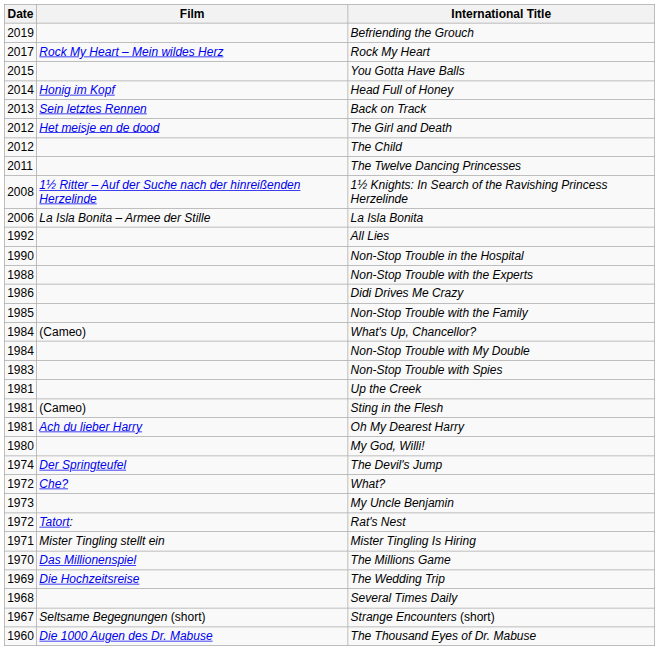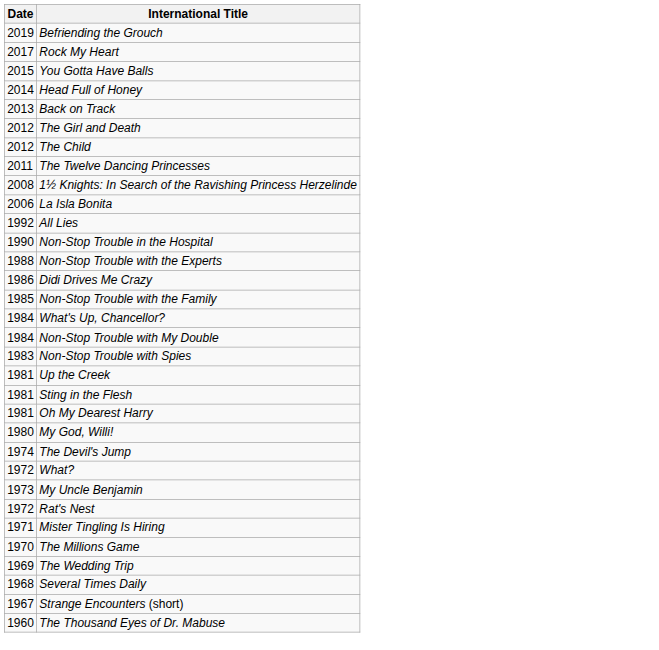- column: Film | Rock My Heart – Mein wildes Herz | Honig im Kopf | Sein letztes Rennen | Het meisje en de dood | 1½ Ritter – Auf der Suche nach der hinreißenden Herzelinde | La Isla Bonita – Armee der Stille | (Cameo) | (Cameo) | Ach du lieber Harry | Der Springteufel | Che? | Tatort: | Mister Tingling stellt ein | Das Millionenspiel | Die Hochzeitsreise | Seltsame Begegnungen (short) | Die 1000 Augen des Dr. Mabuse
